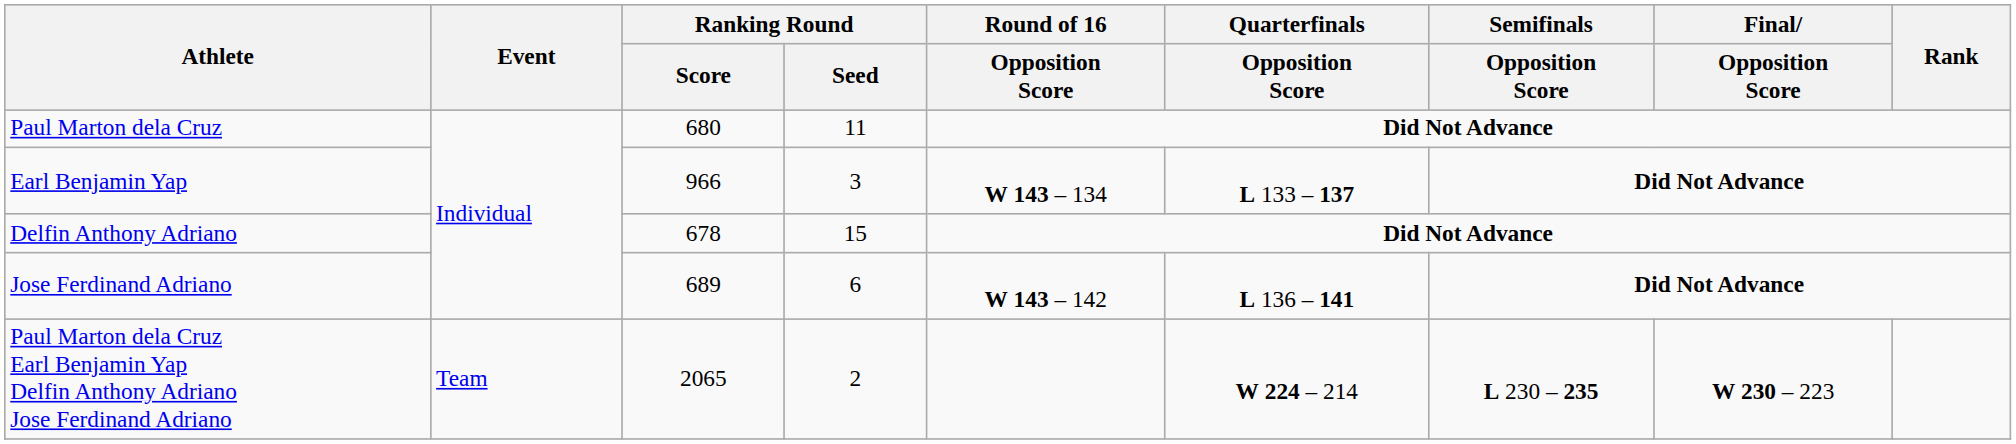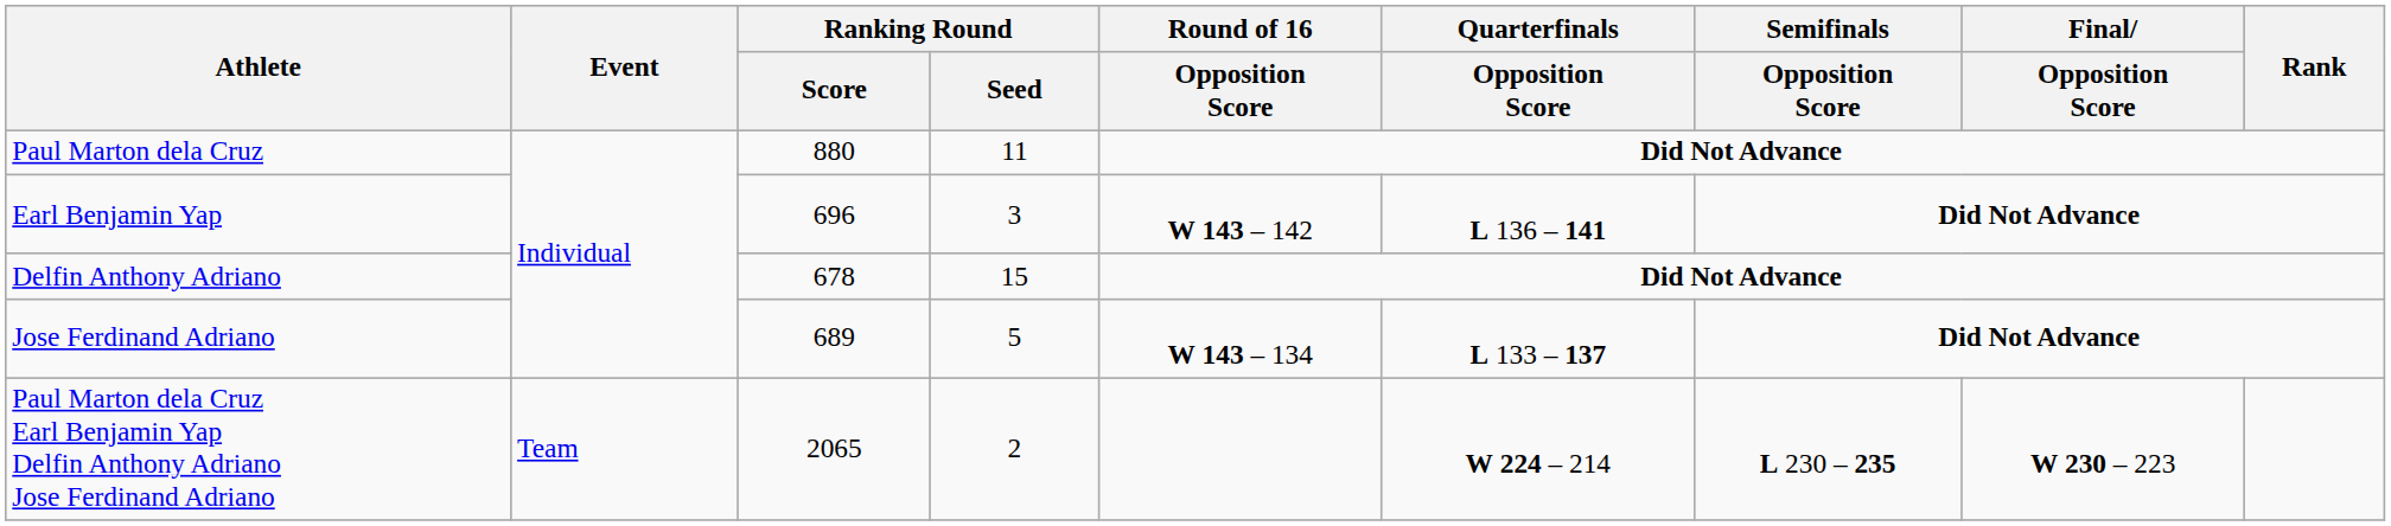Paul Marton dela Cruz | Ranking Round / Score: 680 -> 880
Earl Benjamin Yap | Ranking Round / Score: 966 -> 696
Earl Benjamin Yap | Round of 16 / Opposition Score: W 143 – 134 -> W 143 – 142
Earl Benjamin Yap | Quarterfinals / Opposition Score: L 133 – 137 -> L 136 – 141
Jose Ferdinand Adriano | Ranking Round / Seed: 6 -> 5
Jose Ferdinand Adriano | Round of 16 / Opposition Score: W 143 – 142 -> W 143 – 134
Jose Ferdinand Adriano | Quarterfinals / Opposition Score: L 136 – 141 -> L 133 – 137
